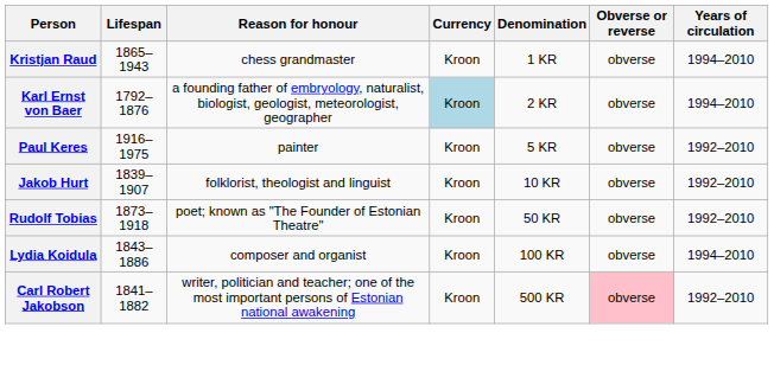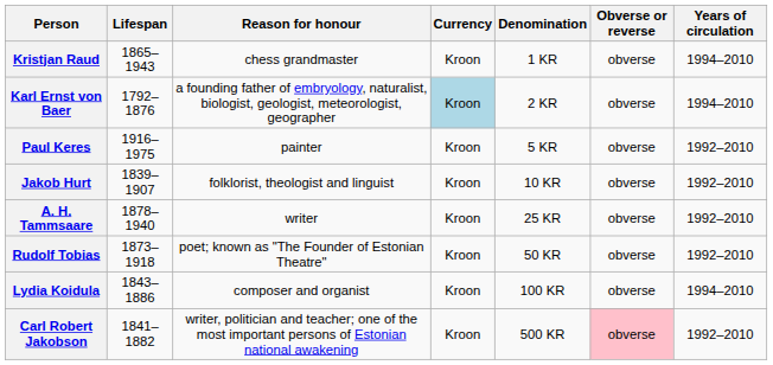+ row: A. H. Tammsaare | 1878–1940 | writer | Kroon | 25 KR | obverse | 1992–2010
